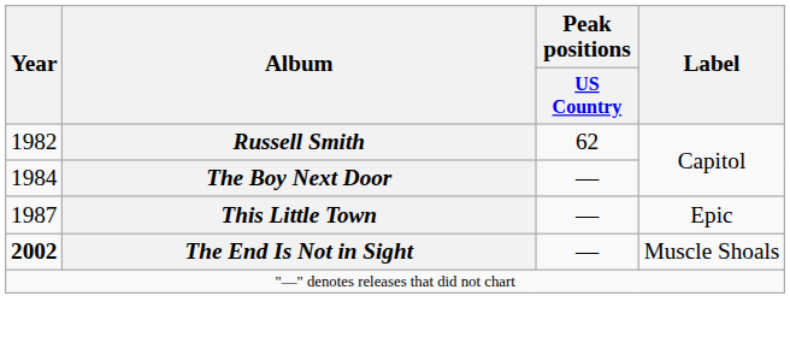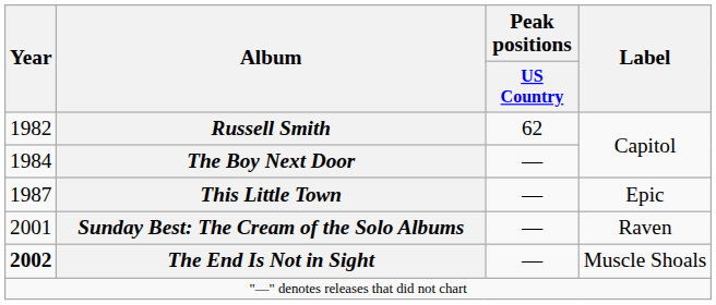+ row: 2001 | Sunday Best: The Cream of the Solo Albums | — | Raven
